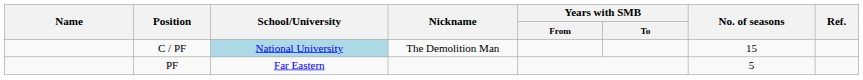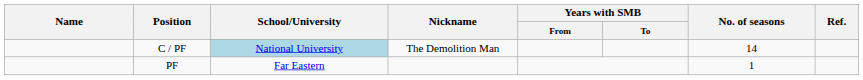C / PF | No. of seasons: 15 -> 14
PF | No. of seasons: 5 -> 1
